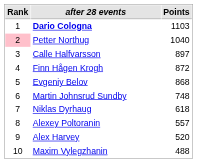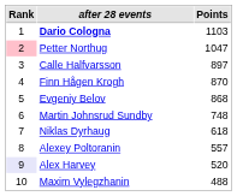Petter Northug | Points: 1040 -> 1047
Finn Hågen Krogh | Points: 872 -> 870
Alex Harvey | Rank: no background -> lavender background
